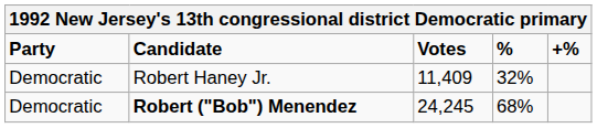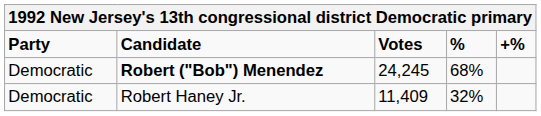rows swapped: Robert ("Bob") Menendez <-> Robert Haney Jr.
